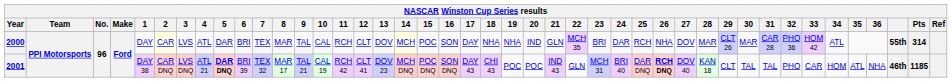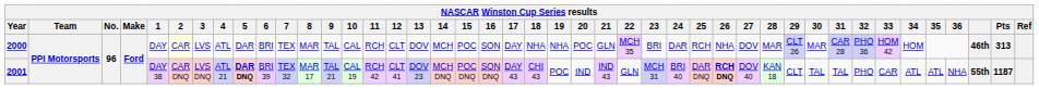2000 | 14: lightyellow background -> no background
2000 | 20: IND -> POC
2000 | 34: ATL -> HOM
2000 | column 41: 55th -> 46th
2000 | Pts: 314 -> 313
2001 | 20: POC -> IND
2001 | 34: HOM -> ATL
2001 | column 41: 46th -> 55th
2001 | Pts: 1185 -> 1187
